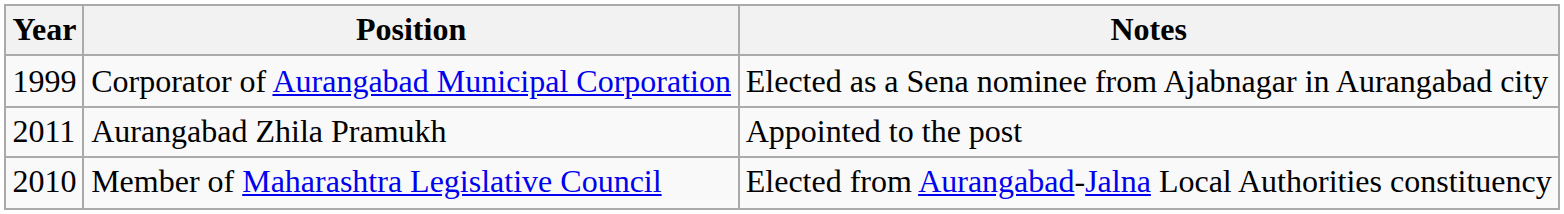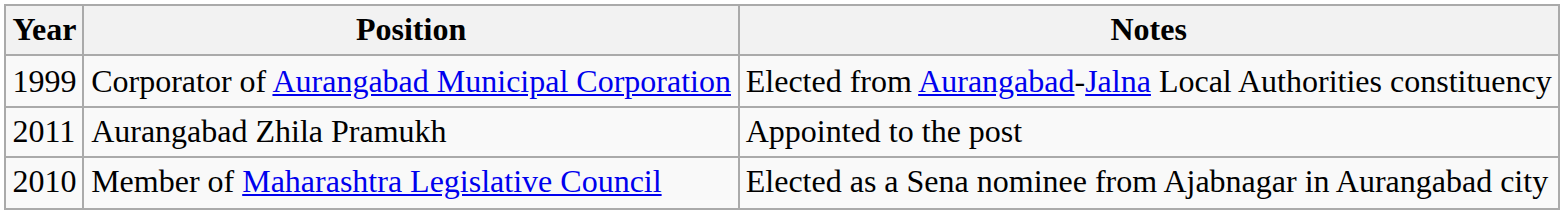Corporator of Aurangabad Municipal Corporation | Notes: Elected as a Sena nominee from Ajabnagar in Aurangabad city -> Elected from Aurangabad-Jalna Local Authorities constituency
Member of Maharashtra Legislative Council | Notes: Elected from Aurangabad-Jalna Local Authorities constituency -> Elected as a Sena nominee from Ajabnagar in Aurangabad city
